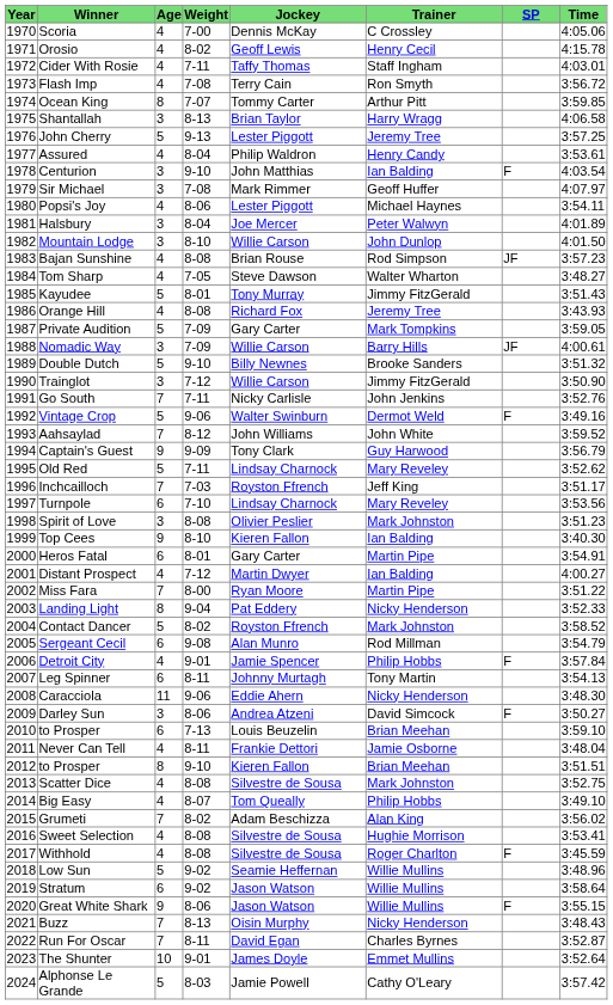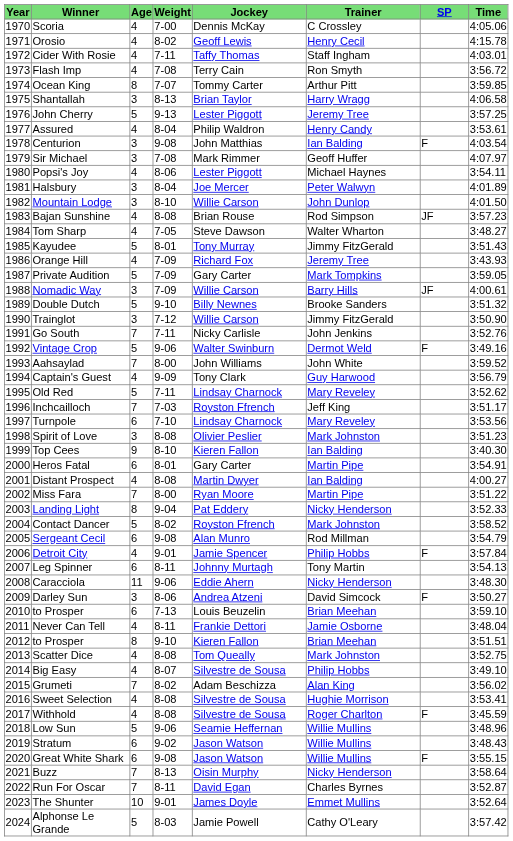Centurion | Weight: 9-10 -> 9-08
Orange Hill | Weight: 8-08 -> 7-09
Aahsaylad | Weight: 8-12 -> 8-00
Captain's Guest | Age: 9 -> 4
Distant Prospect | Weight: 7-12 -> 8-08
Scatter Dice | Jockey: Silvestre de Sousa -> Tom Queally
Big Easy | Jockey: Tom Queally -> Silvestre de Sousa
Low Sun | Weight: 9-02 -> 9-06
Stratum | Time: 3:58.64 -> 3:48.43
Great White Shark | Age: 9 -> 6
Great White Shark | Weight: 8-06 -> 9-08
Buzz | Time: 3:48.43 -> 3:58.64
